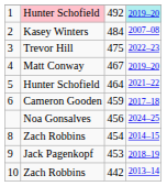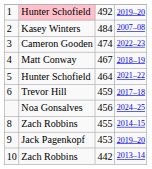1 | column 4: paleturquoise background -> no background
3 | column 2: Trevor Hill -> Cameron Gooden
3 | column 3: 475 -> 474
4 | column 4: 2019–20 -> 2018–19
6 | column 2: Cameron Gooden -> Trevor Hill
8 | column 3: 454 -> 455
9 | column 4: 2018–19 -> 2019–20
